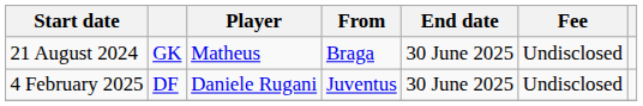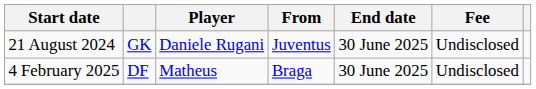21 August 2024 | Player: Matheus -> Daniele Rugani
21 August 2024 | From: Braga -> Juventus
4 February 2025 | Player: Daniele Rugani -> Matheus
4 February 2025 | From: Juventus -> Braga
